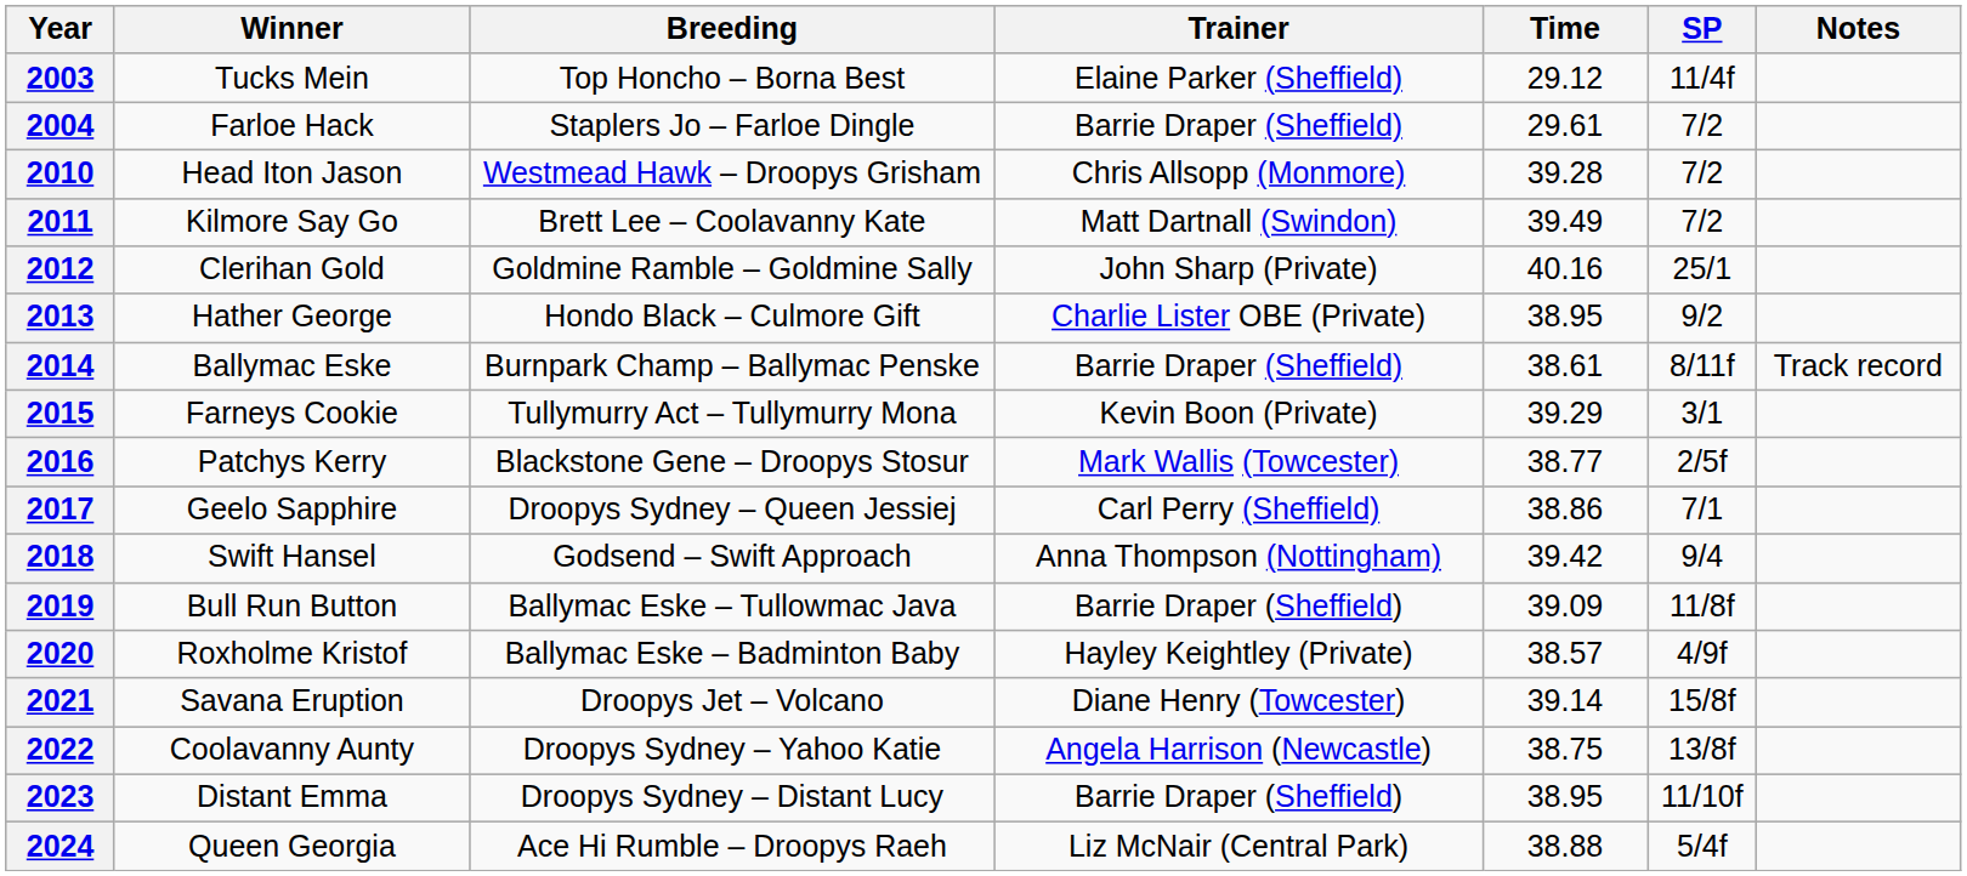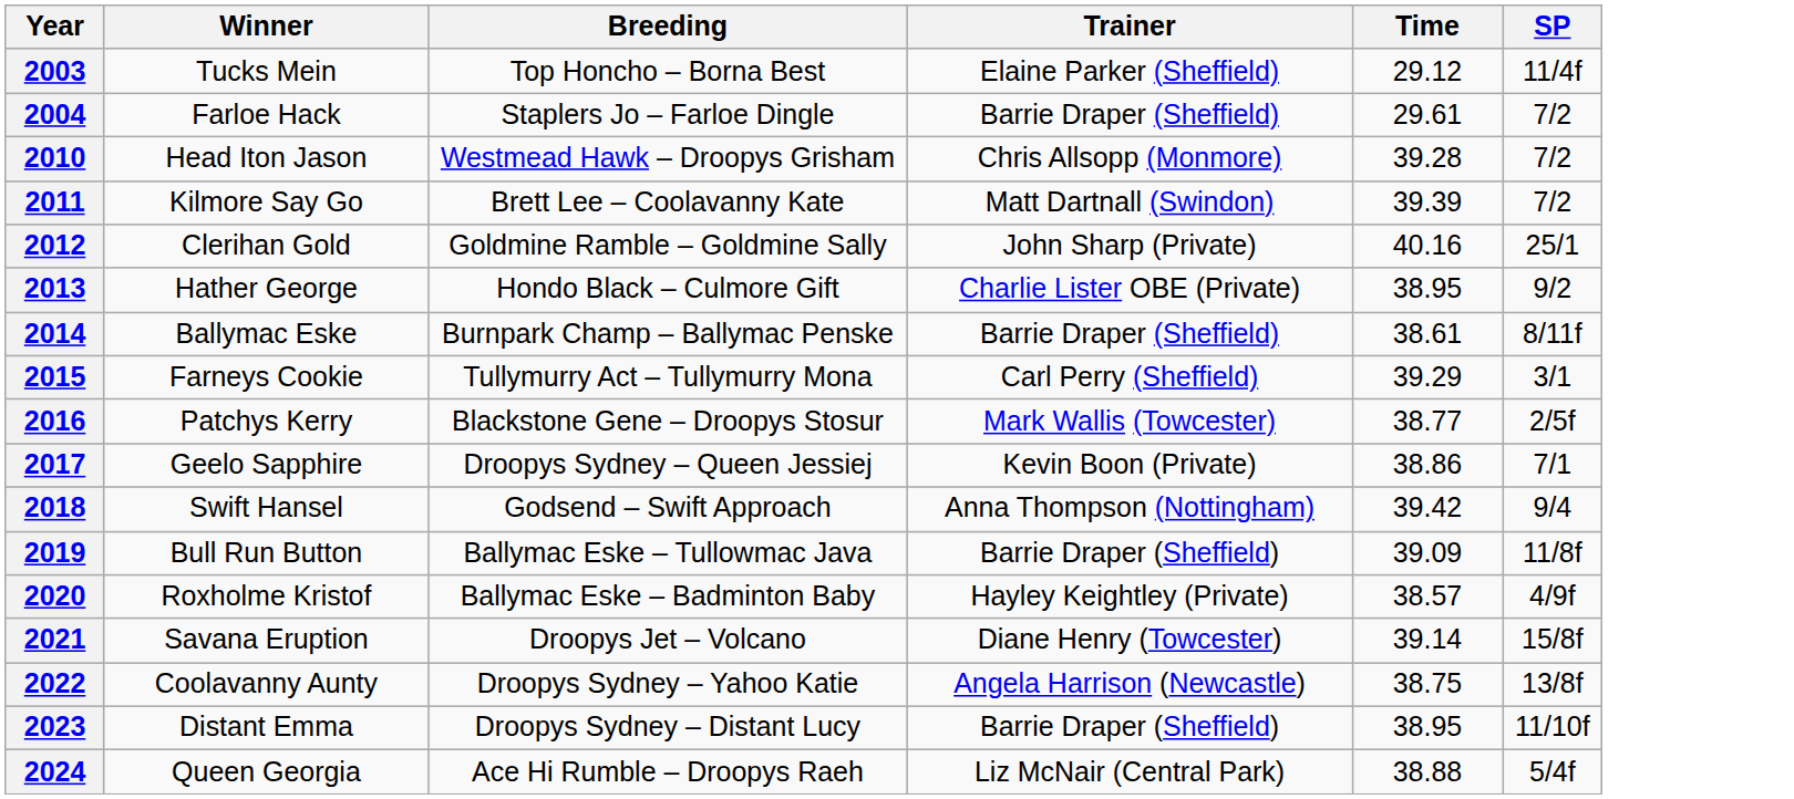- column: Notes | Track record
2011 | Time: 39.49 -> 39.39
2015 | Trainer: Kevin Boon (Private) -> Carl Perry (Sheffield)
2017 | Trainer: Carl Perry (Sheffield) -> Kevin Boon (Private)
